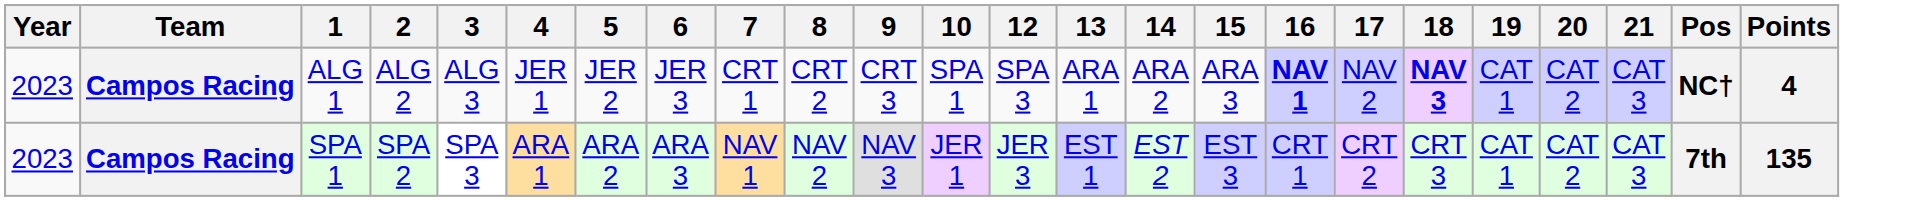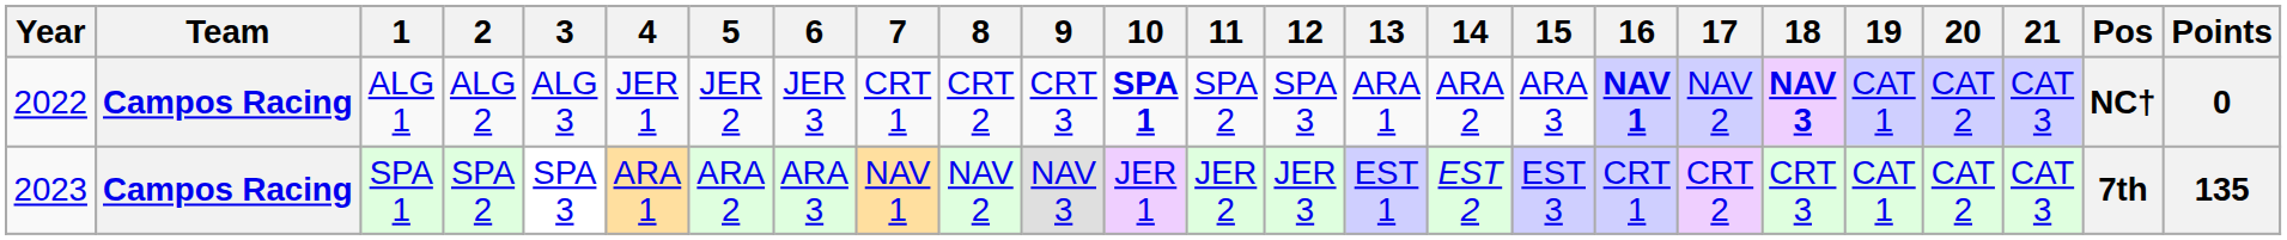+ column: 11 | SPA 2 | JER 2
ALG 1 | Year: 2023 -> 2022
ALG 1 | 10: normal -> bold
ALG 1 | Points: 4 -> 0
